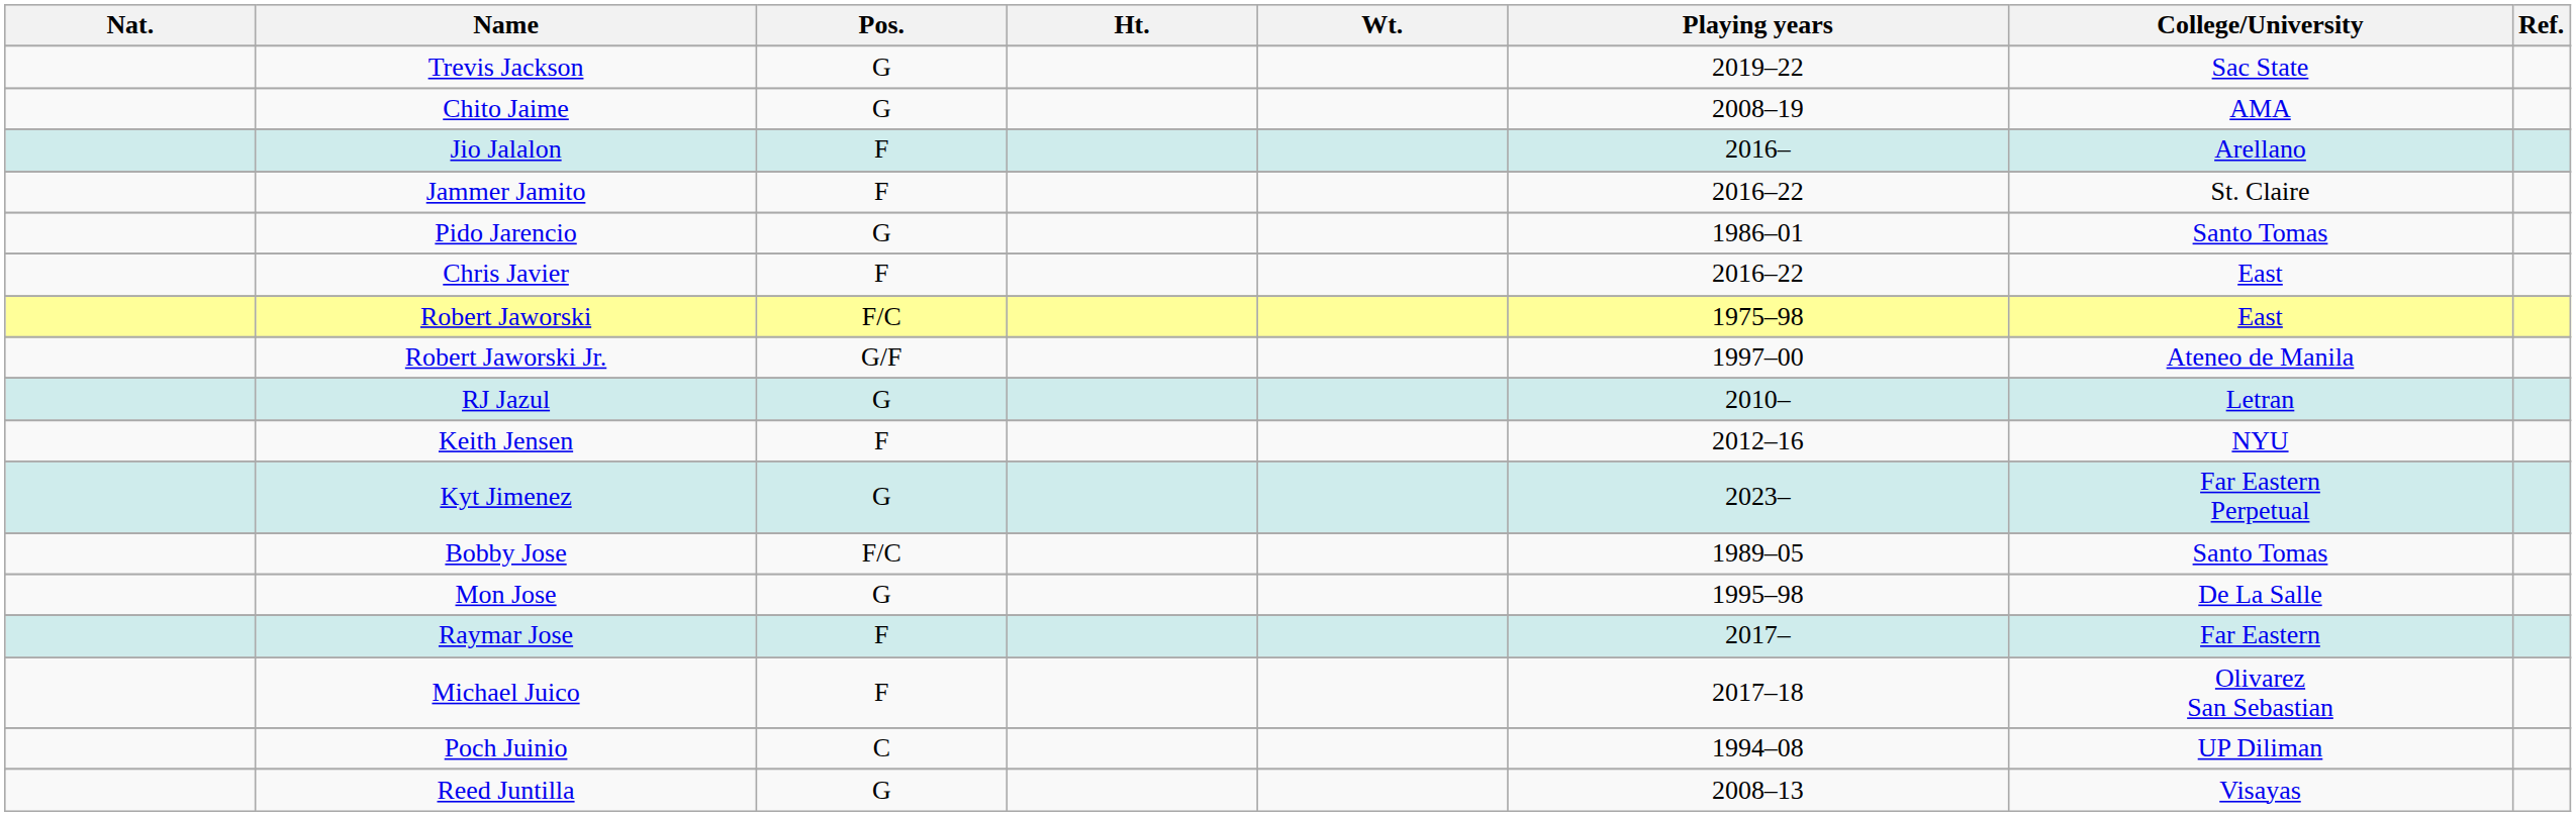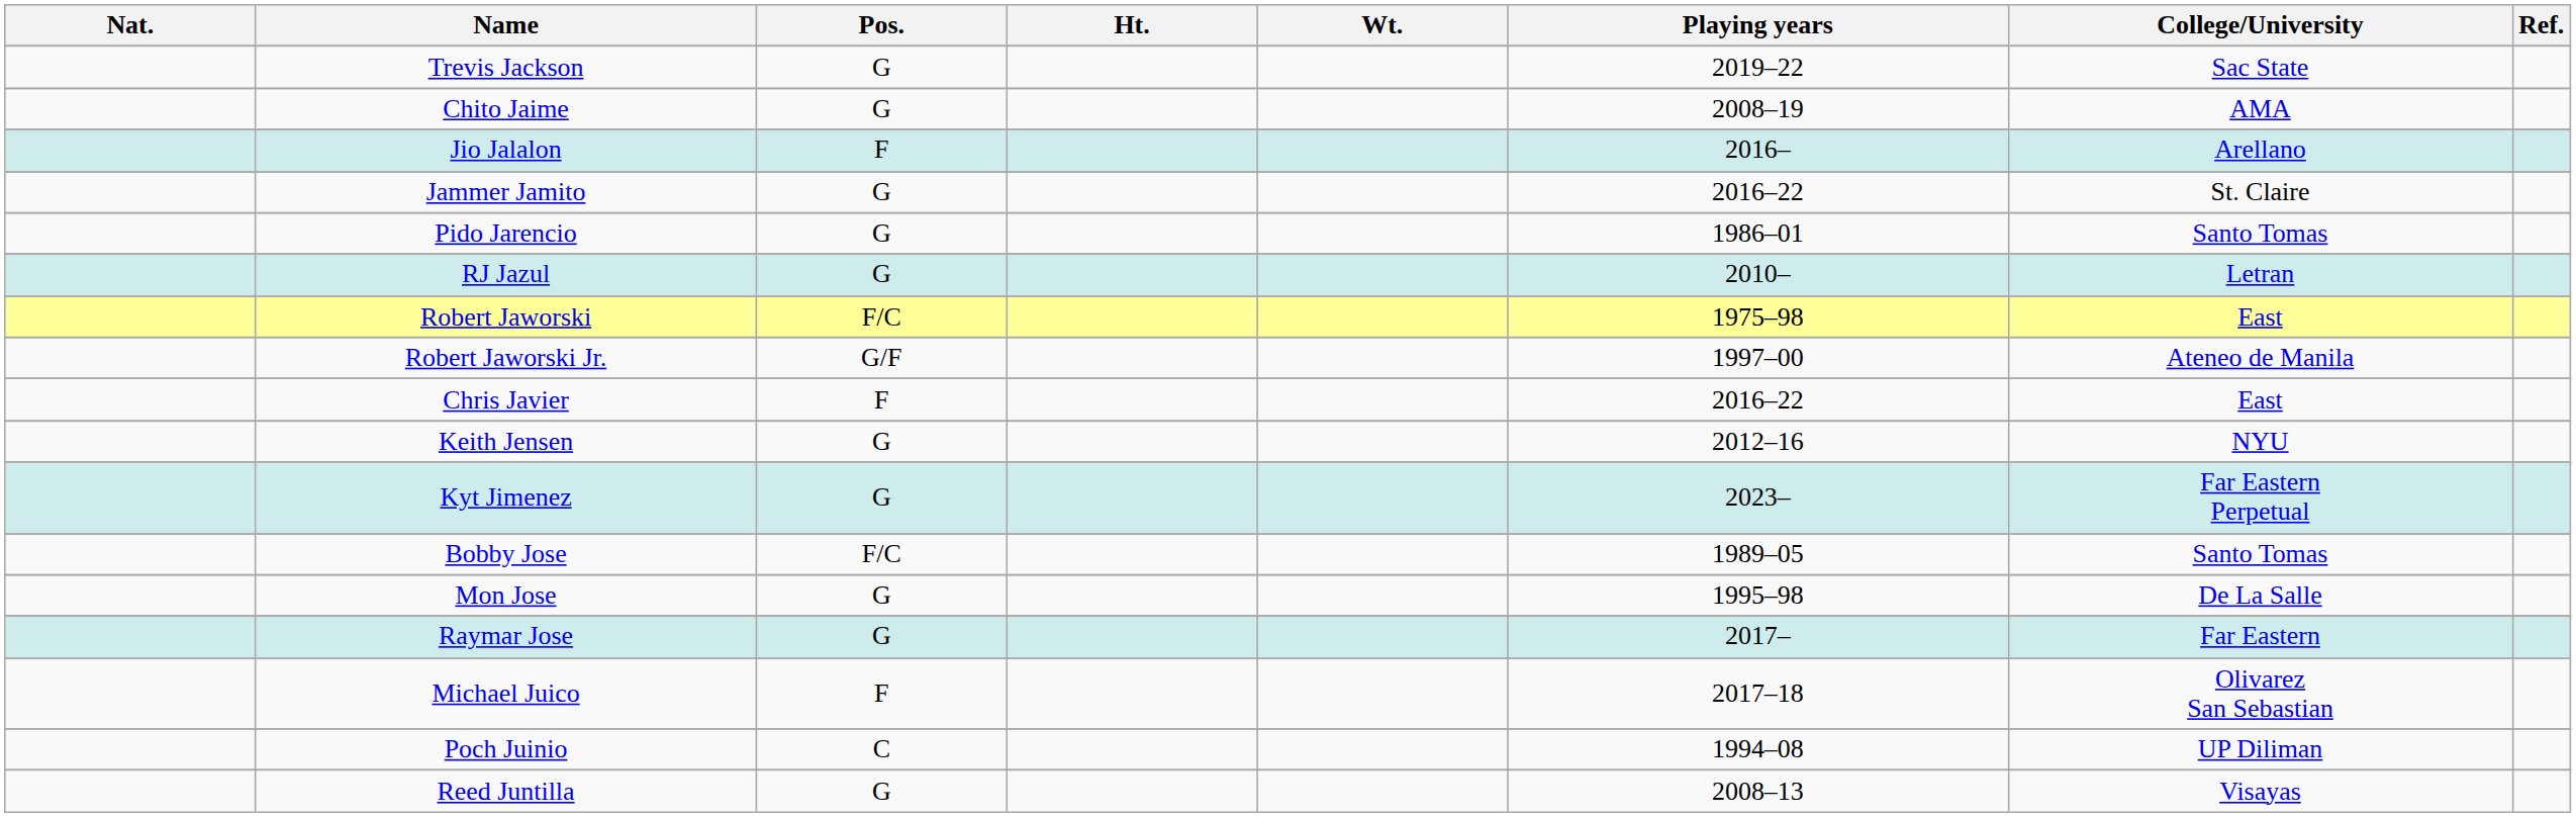Jammer Jamito | Pos.: F -> G
rows swapped: Chris Javier <-> RJ Jazul
Keith Jensen | Pos.: F -> G
Raymar Jose | Pos.: F -> G
